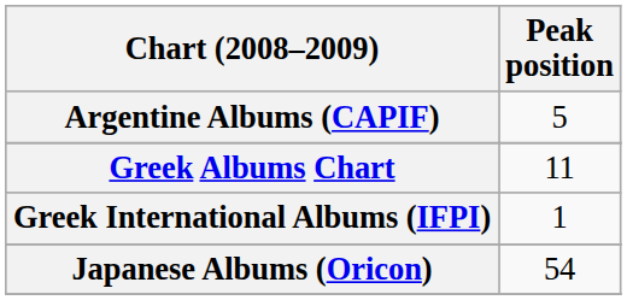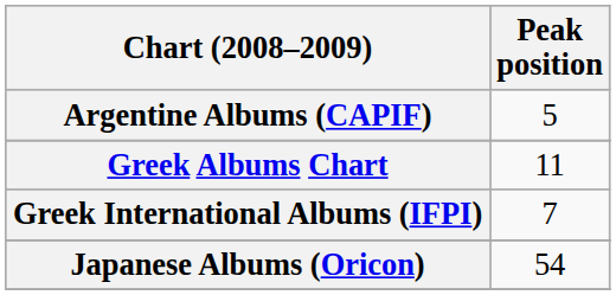Greek International Albums (IFPI) | Peak position: 1 -> 7
